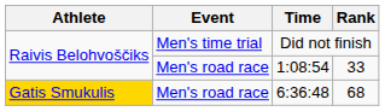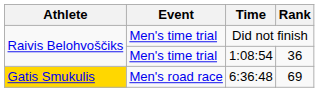1:08:54 | Event: Men's road race -> Men's time trial
1:08:54 | Rank: 33 -> 36
6:36:48 | Rank: 68 -> 69
